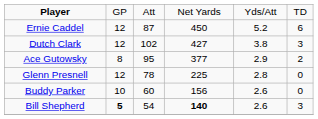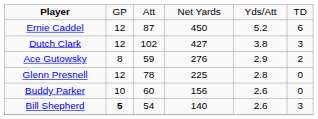Ace Gutowsky | column 3: 95 -> 59
Ace Gutowsky | column 4: 377 -> 276
Bill Shepherd | column 4: bold -> normal
